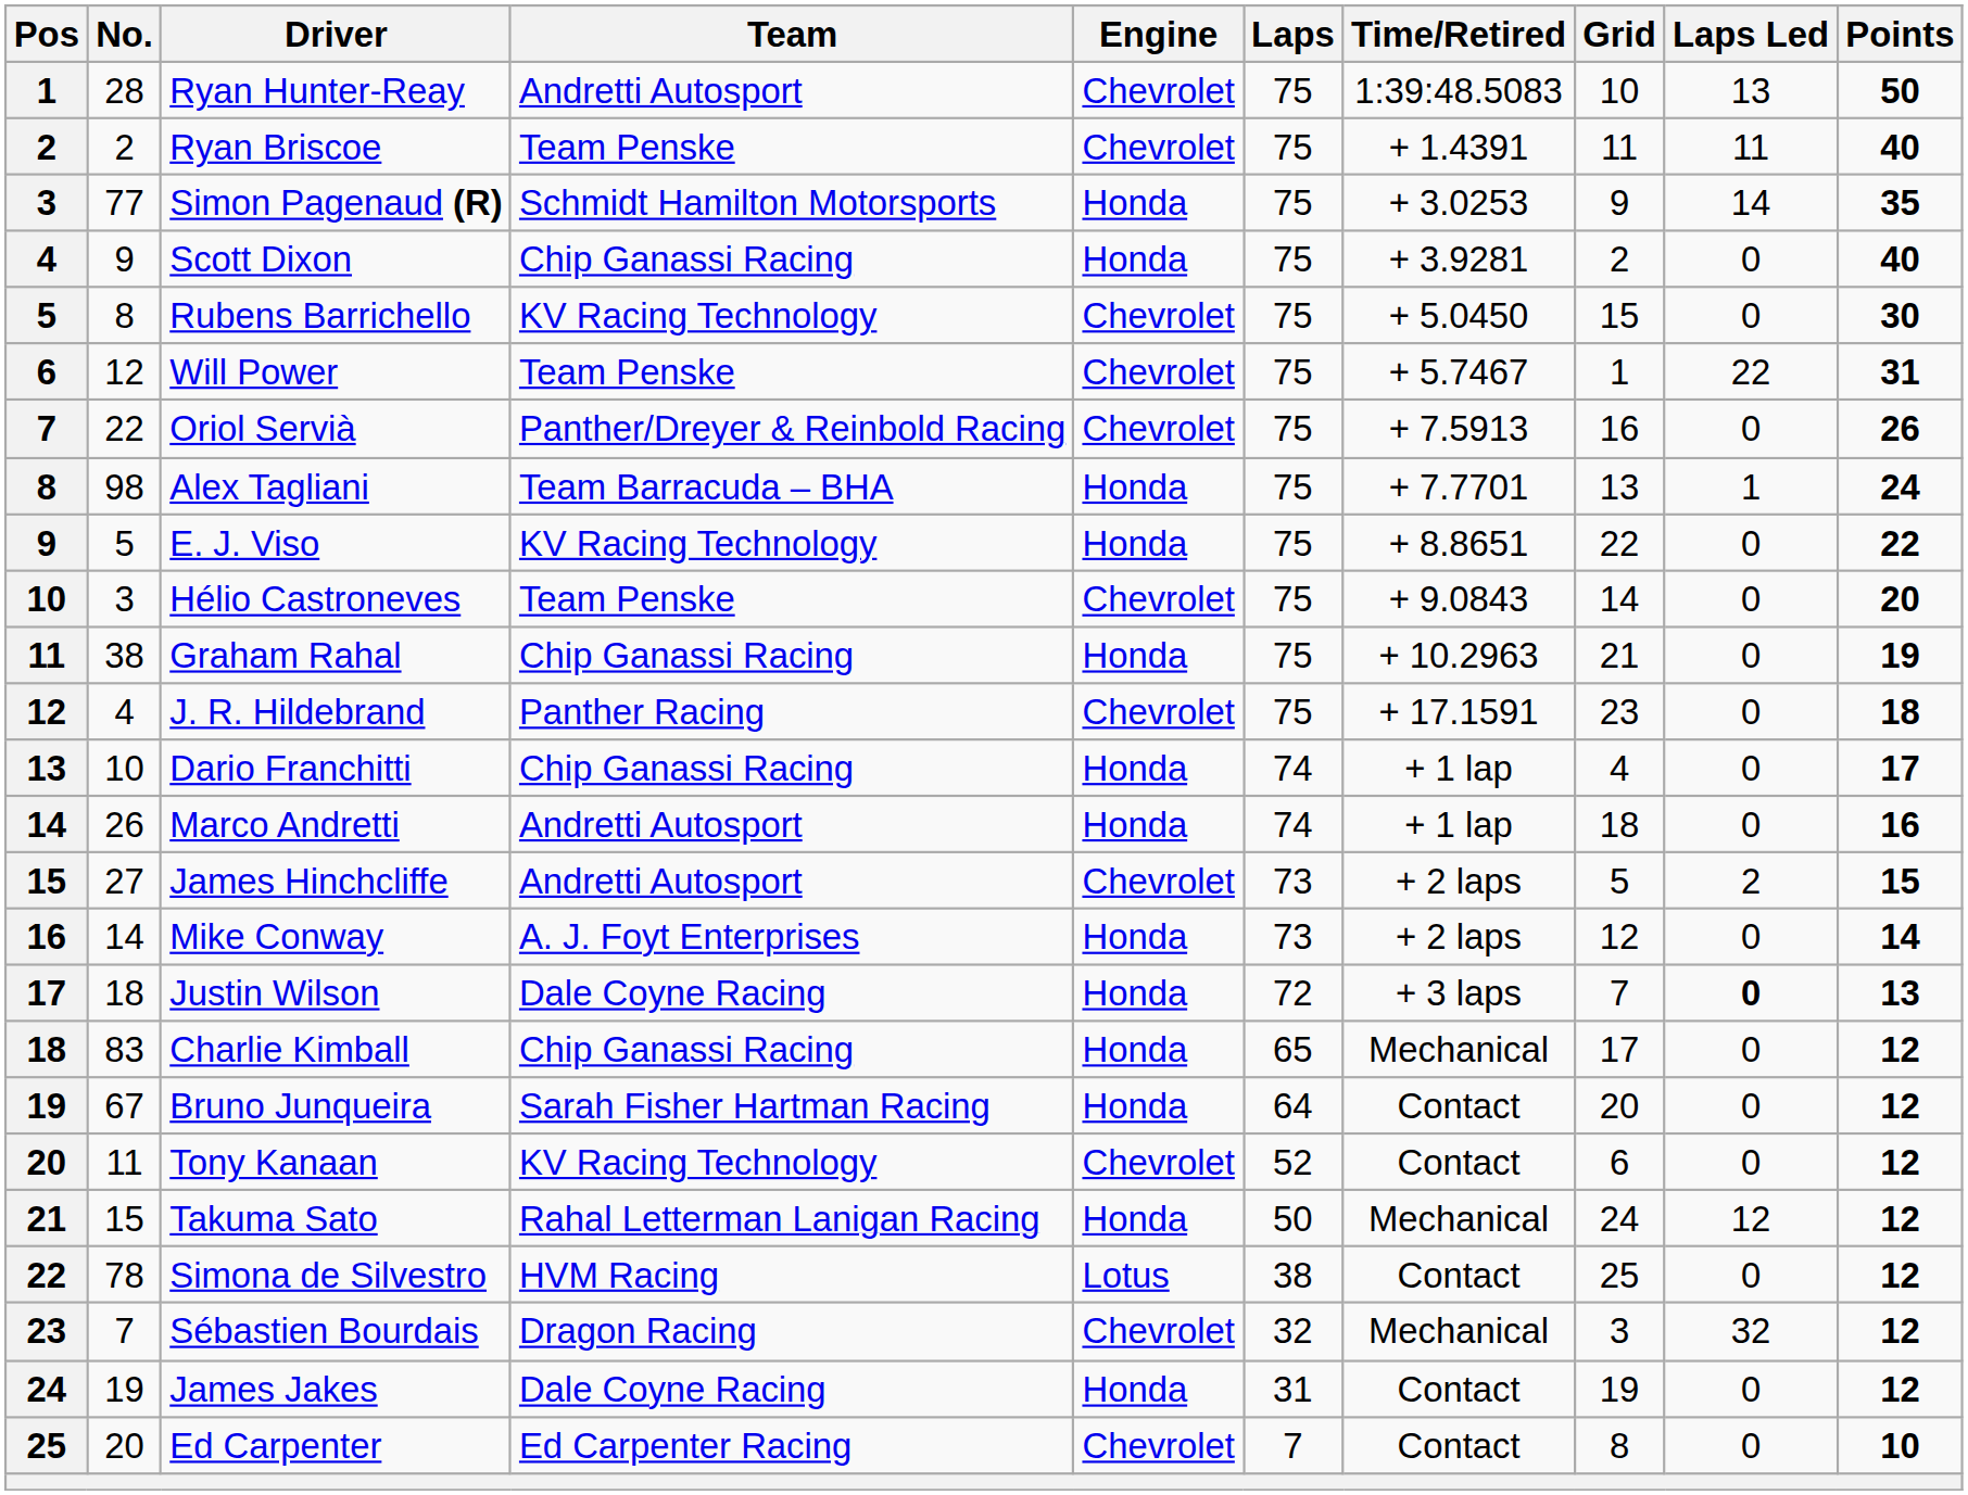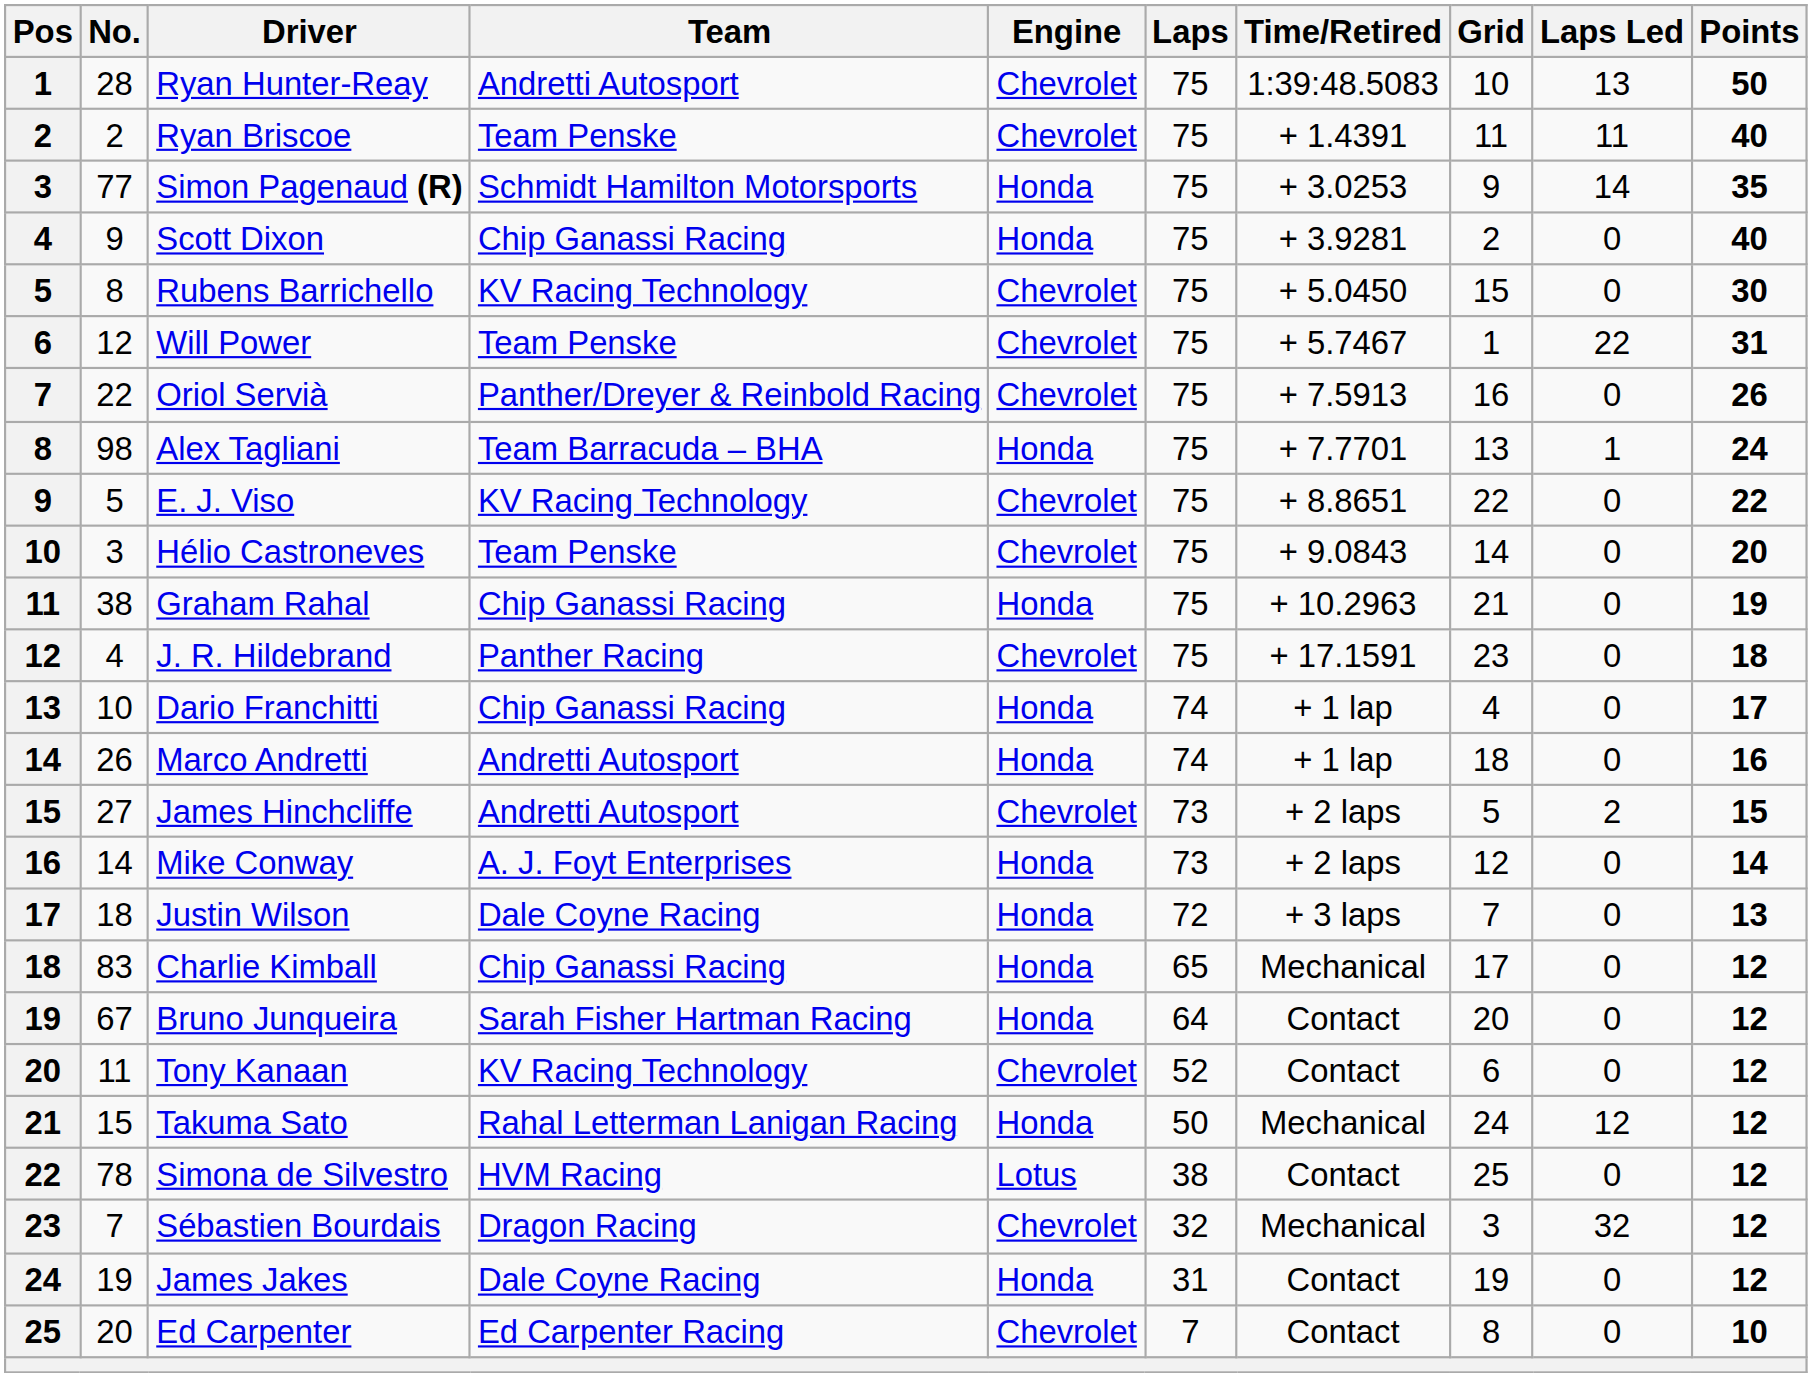E. J. Viso | Engine: Honda -> Chevrolet
Justin Wilson | Laps Led: bold -> normal
